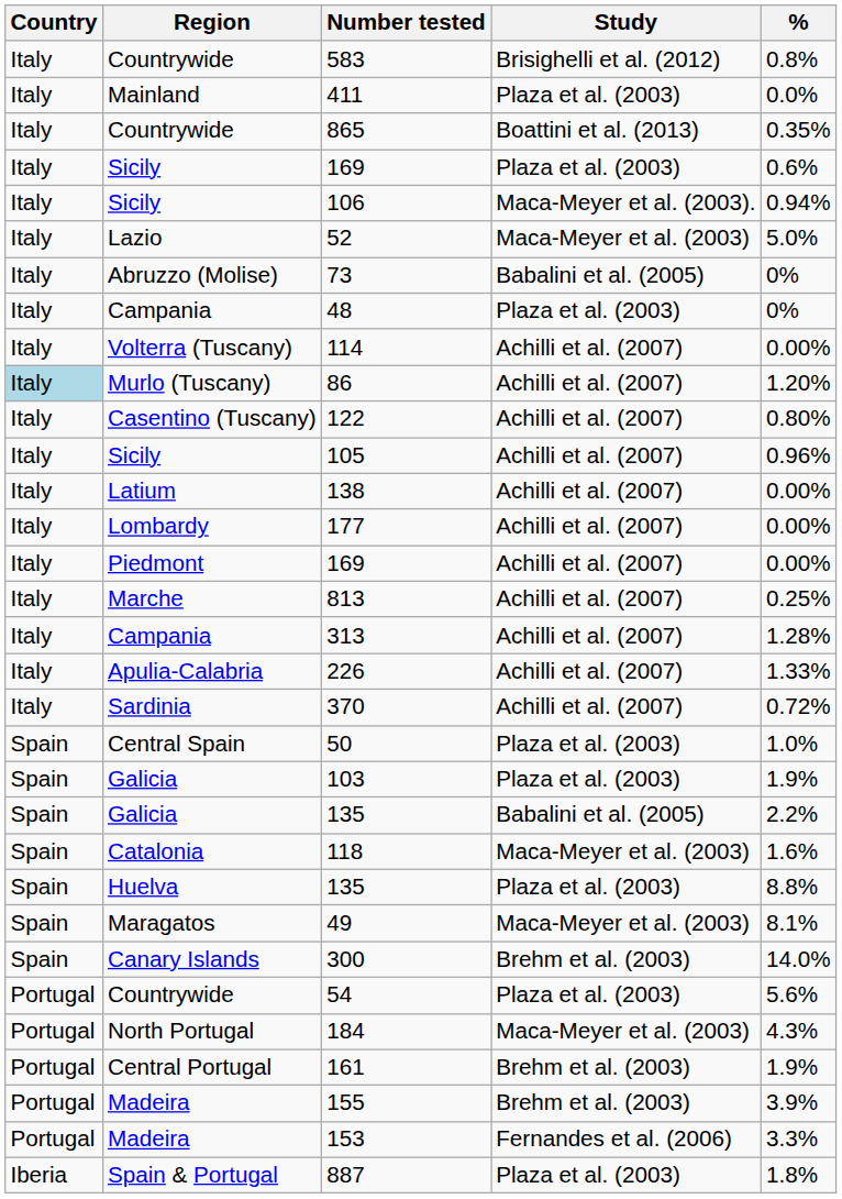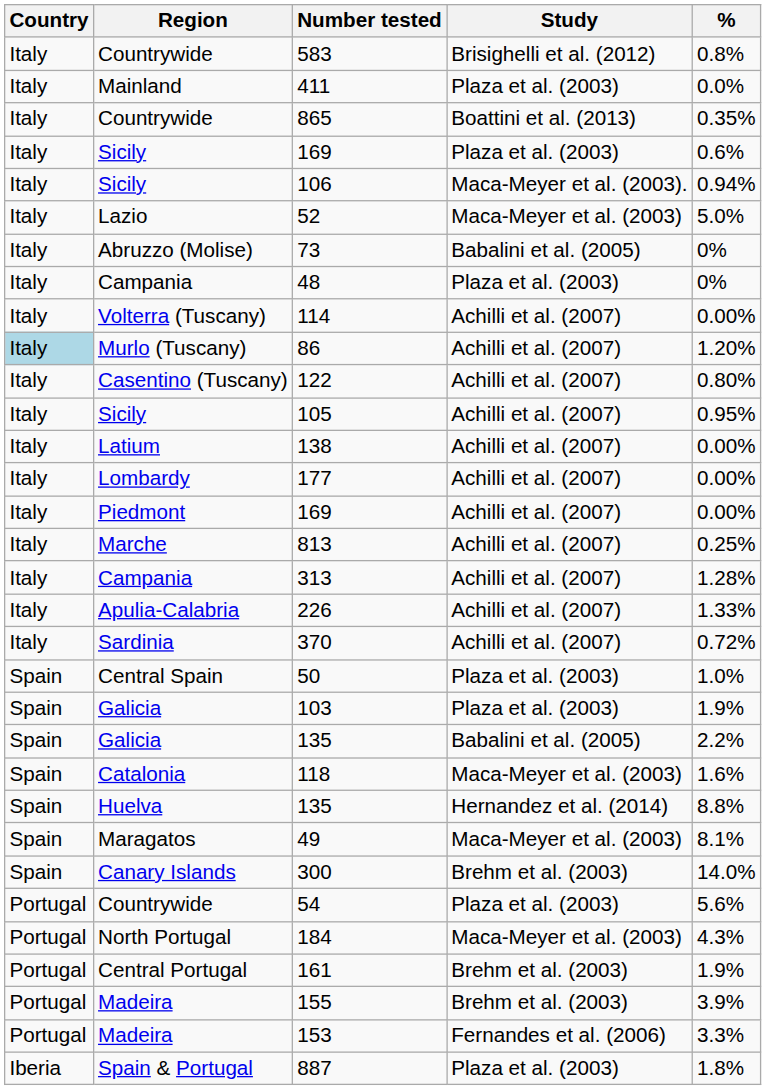105 | %: 0.96% -> 0.95%
Huelva / 135 | Study: Plaza et al. (2003) -> Hernandez et al. (2014)
